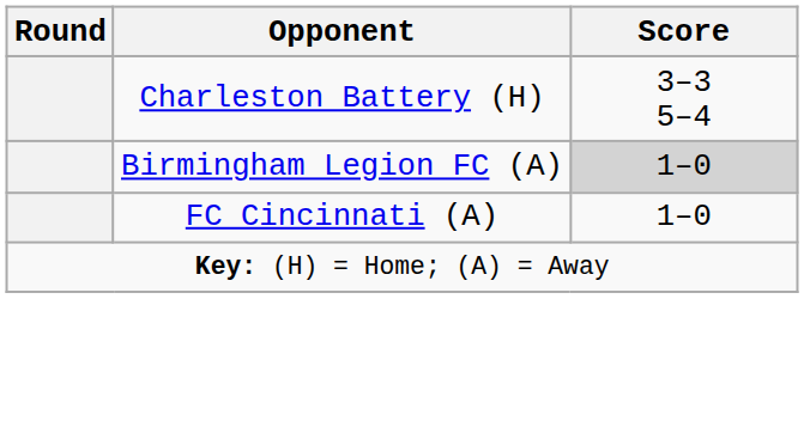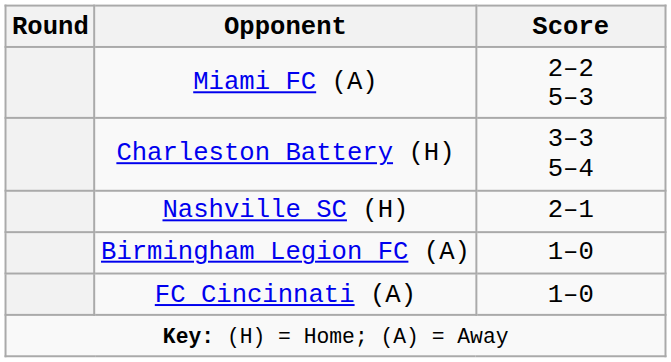+ row: Miami FC (A) | 2–2 5–3
+ row: Nashville SC (H) | 2–1
Birmingham Legion FC (A) | Score: lightgrey background -> no background
